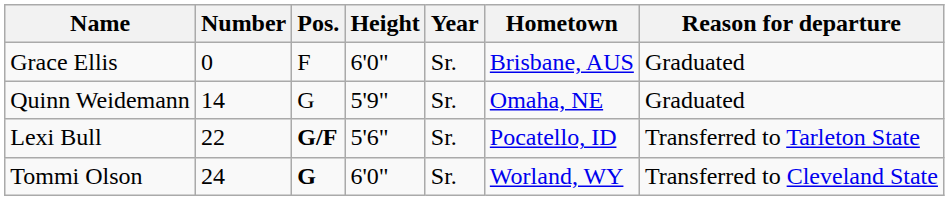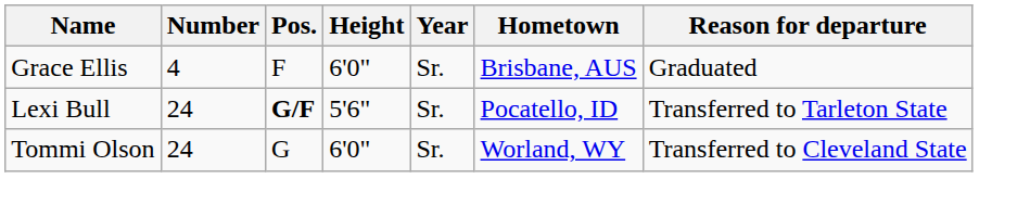Grace Ellis | Number: 0 -> 4
- row: Quinn Weidemann | 14 | G | 5'9" | Sr. | Omaha, NE | Graduated
Lexi Bull | Number: 22 -> 24
Tommi Olson | Pos.: bold -> normal
